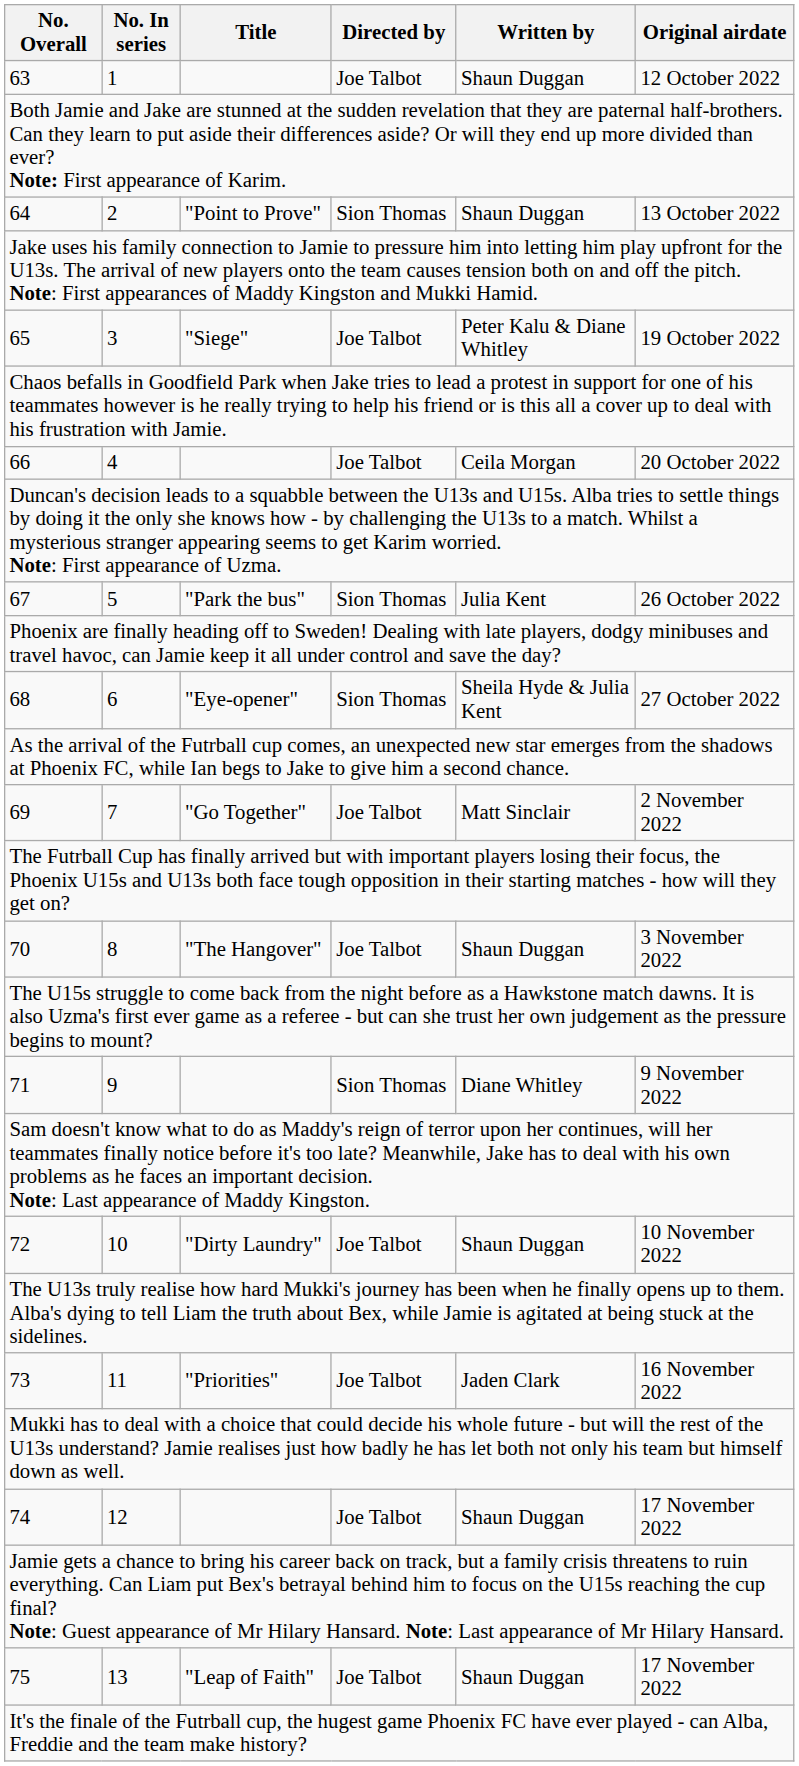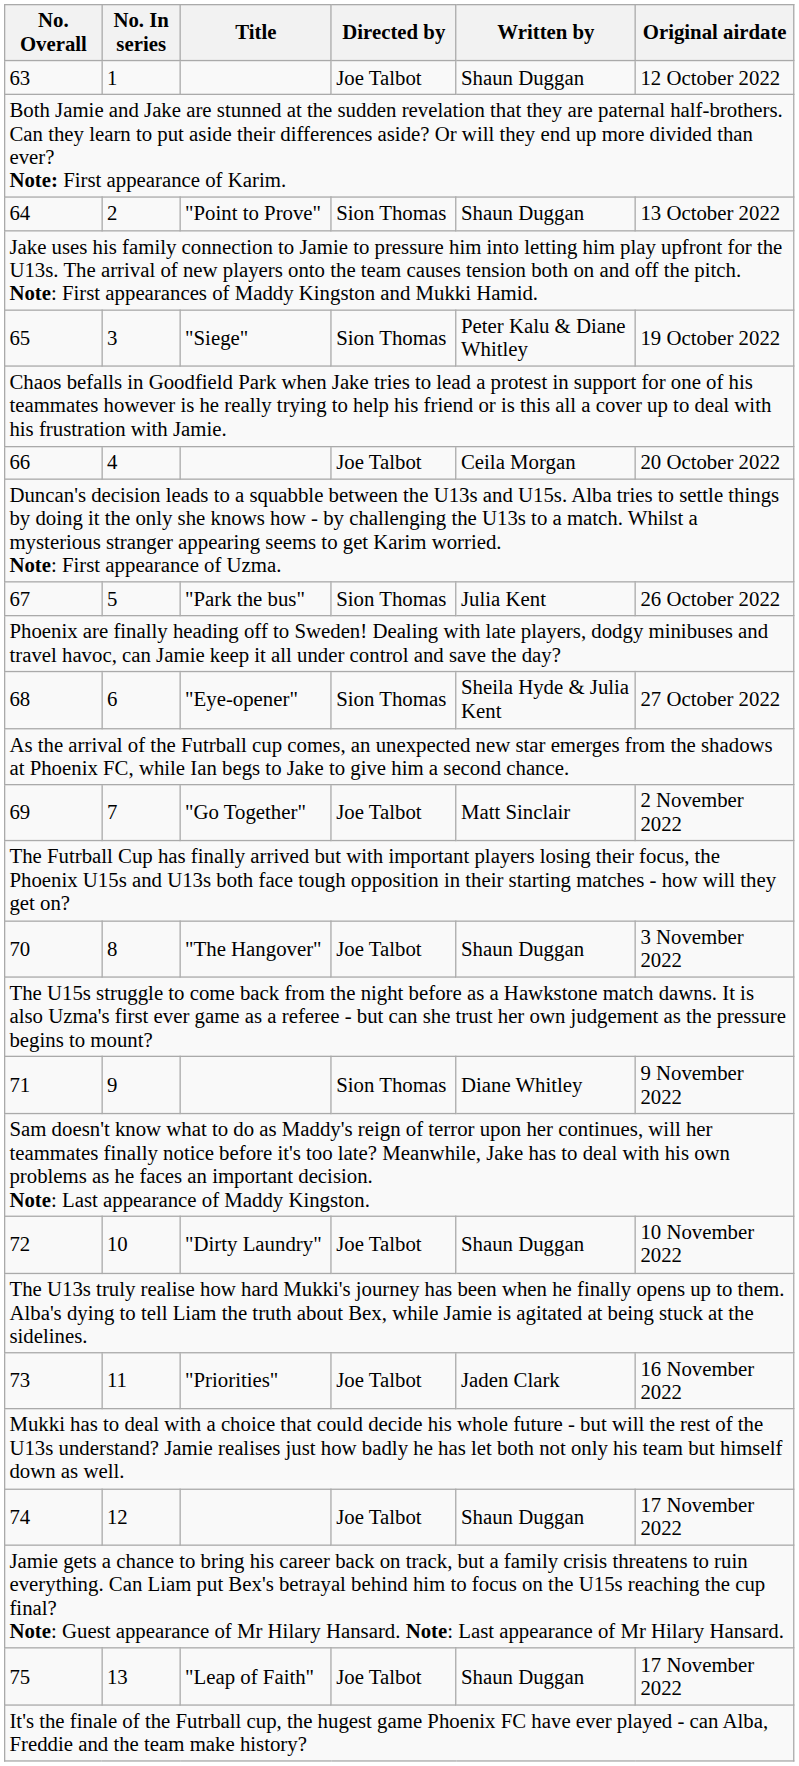65 | Directed by: Joe Talbot -> Sion Thomas
